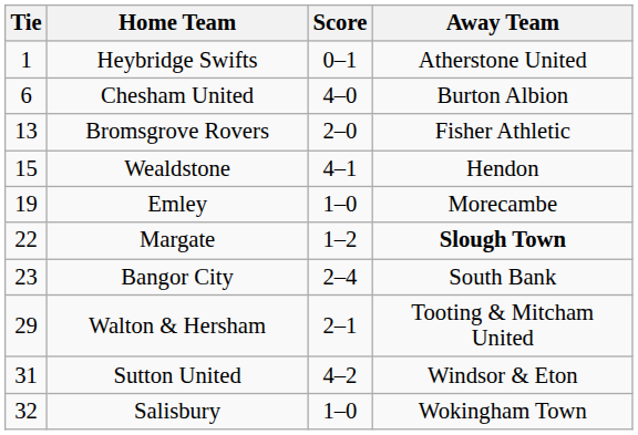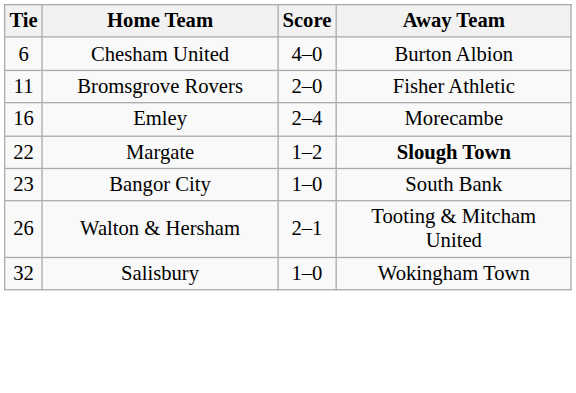- row: 1 | Heybridge Swifts | 0–1 | Atherstone United
Bromsgrove Rovers | Tie: 13 -> 11
- row: 15 | Wealdstone | 4–1 | Hendon
Emley | Tie: 19 -> 16
Emley | Score: 1–0 -> 2–4
Bangor City | Score: 2–4 -> 1–0
Walton & Hersham | Tie: 29 -> 26
- row: 31 | Sutton United | 4–2 | Windsor & Eton
